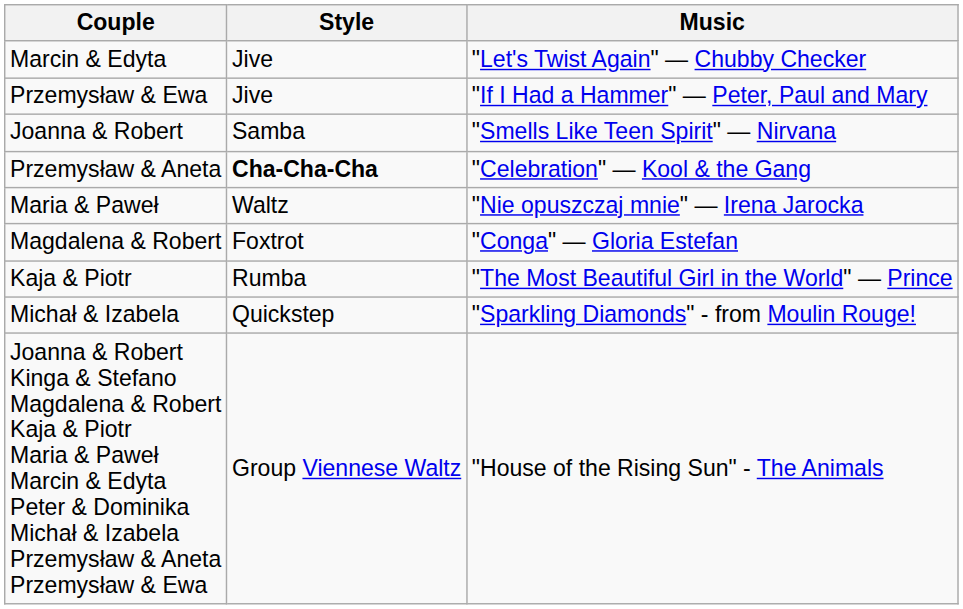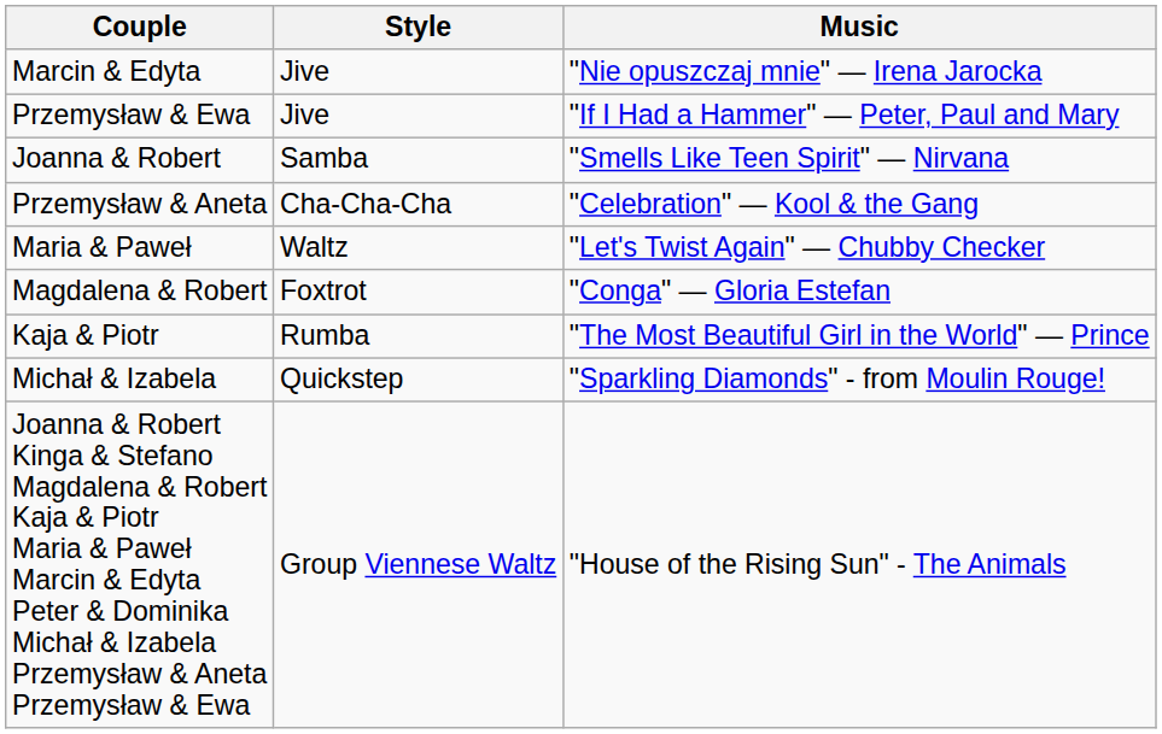Marcin & Edyta | Music: "Let's Twist Again" — Chubby Checker -> "Nie opuszczaj mnie" — Irena Jarocka
Przemysław & Aneta | Style: bold -> normal
Maria & Paweł | Music: "Nie opuszczaj mnie" — Irena Jarocka -> "Let's Twist Again" — Chubby Checker
